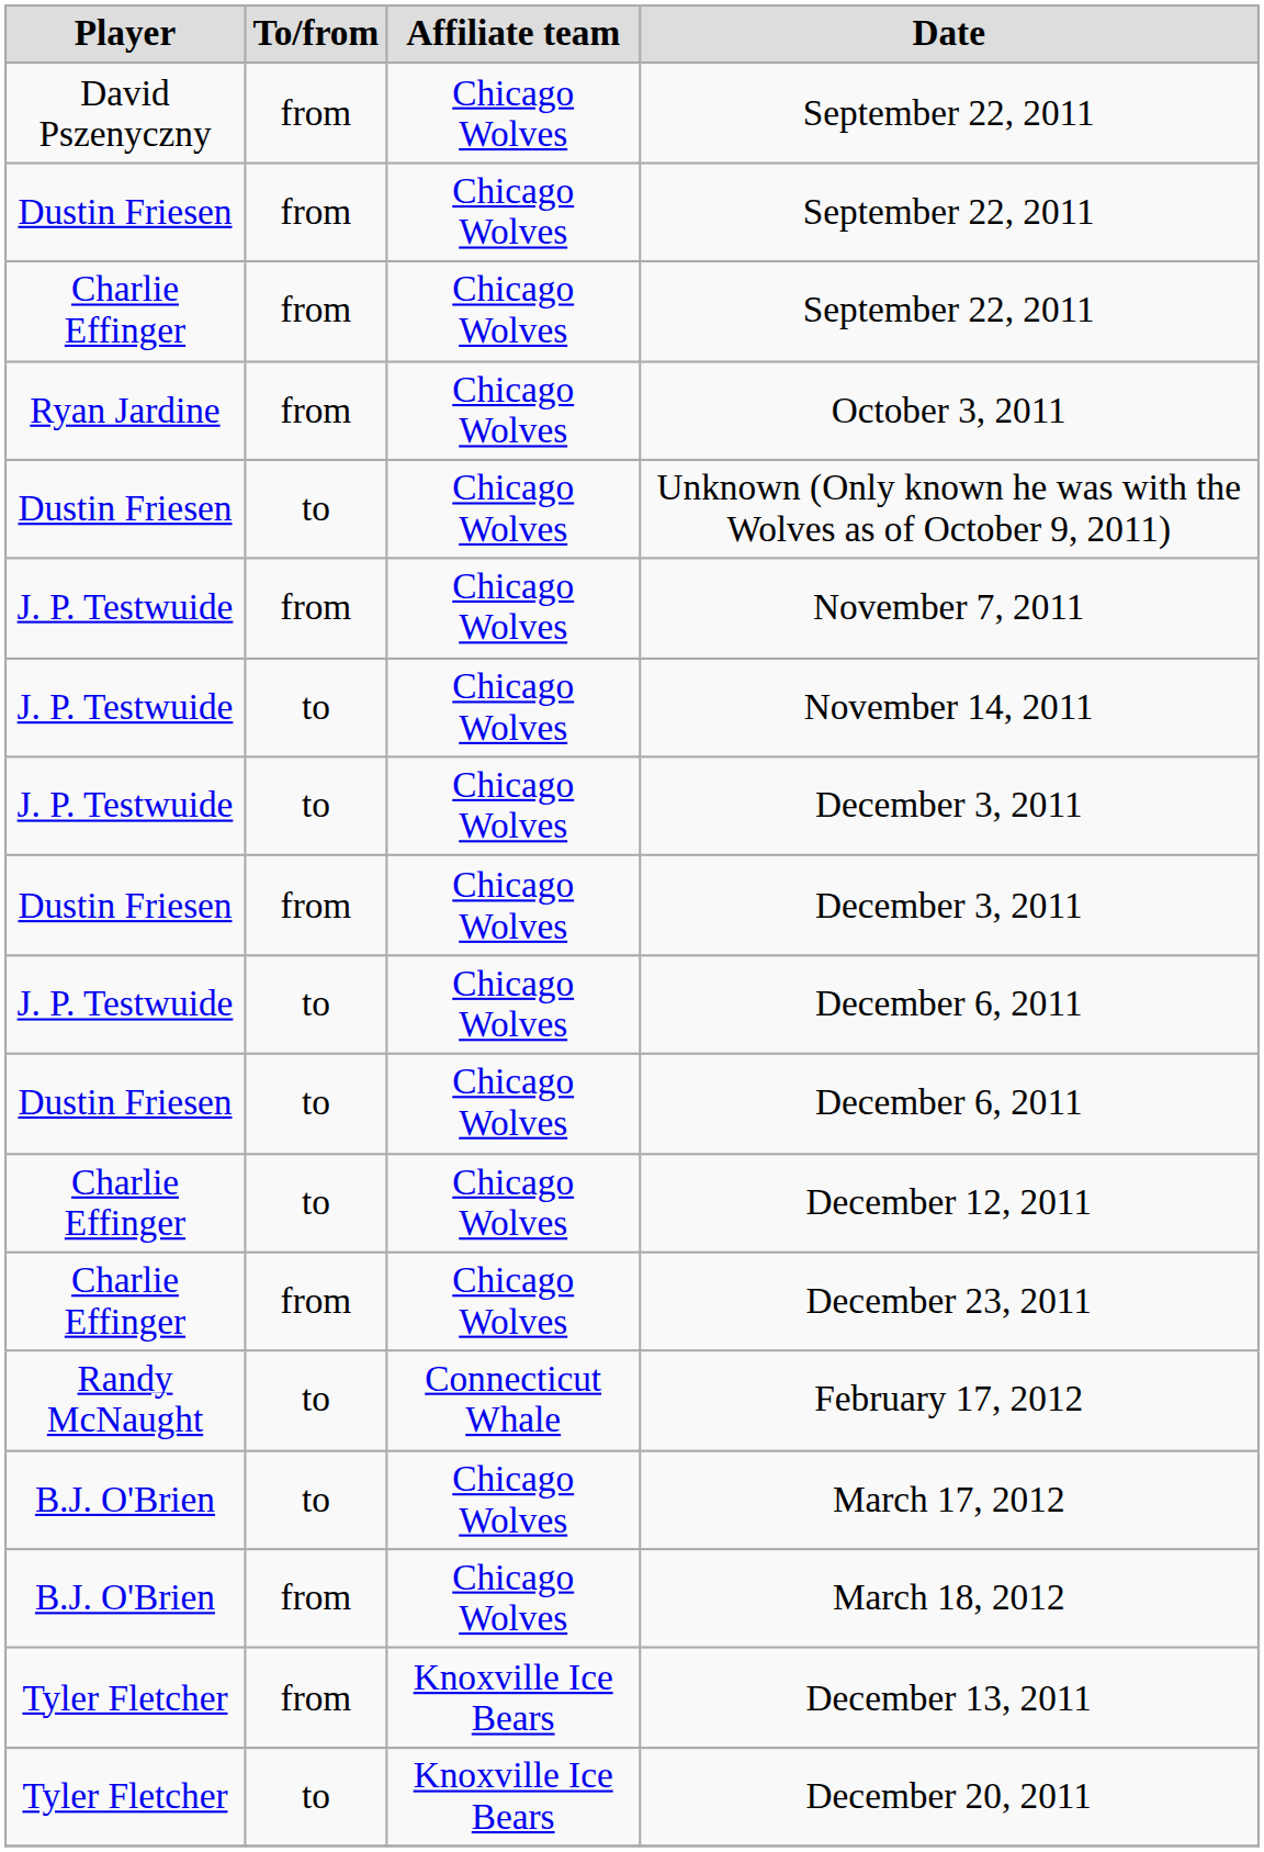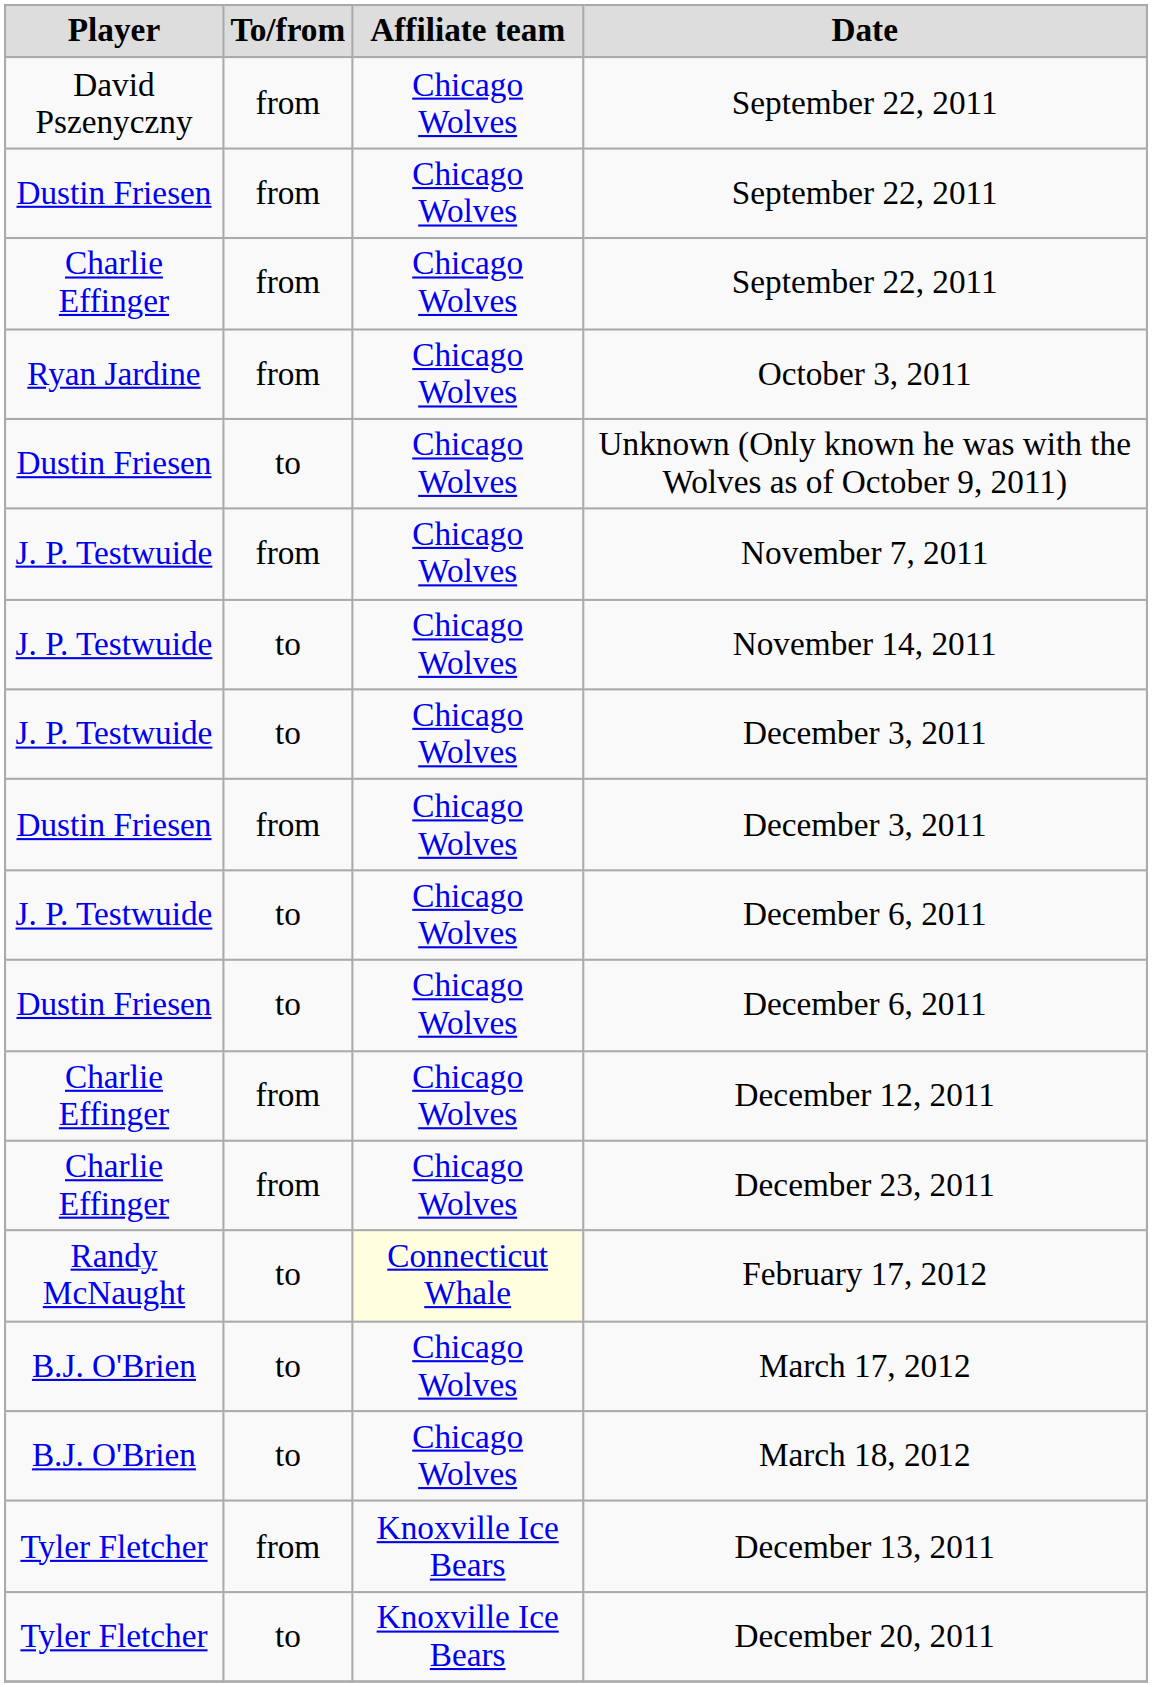December 12, 2011 | To/from: to -> from
February 17, 2012 | Affiliate team: no background -> lightyellow background
March 18, 2012 | To/from: from -> to
